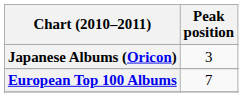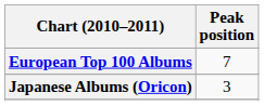rows swapped: European Top 100 Albums <-> Japanese Albums (Oricon)
